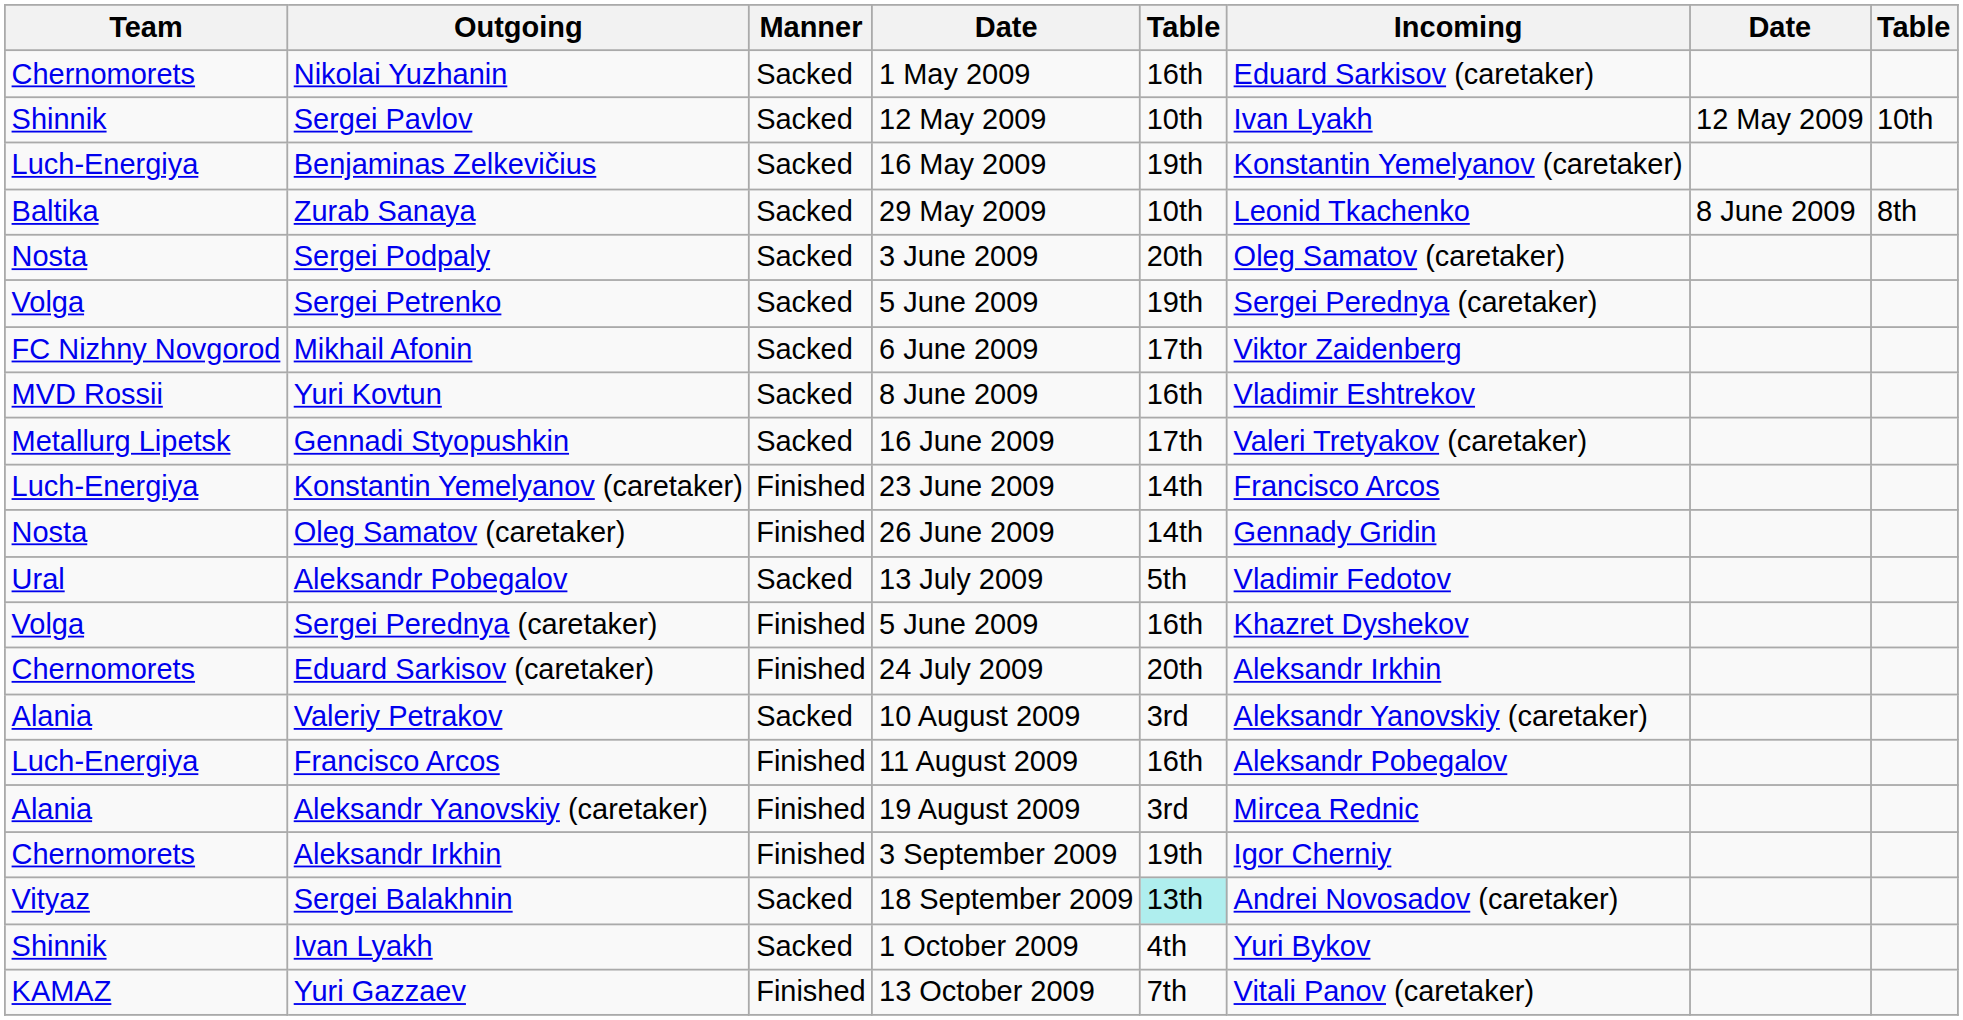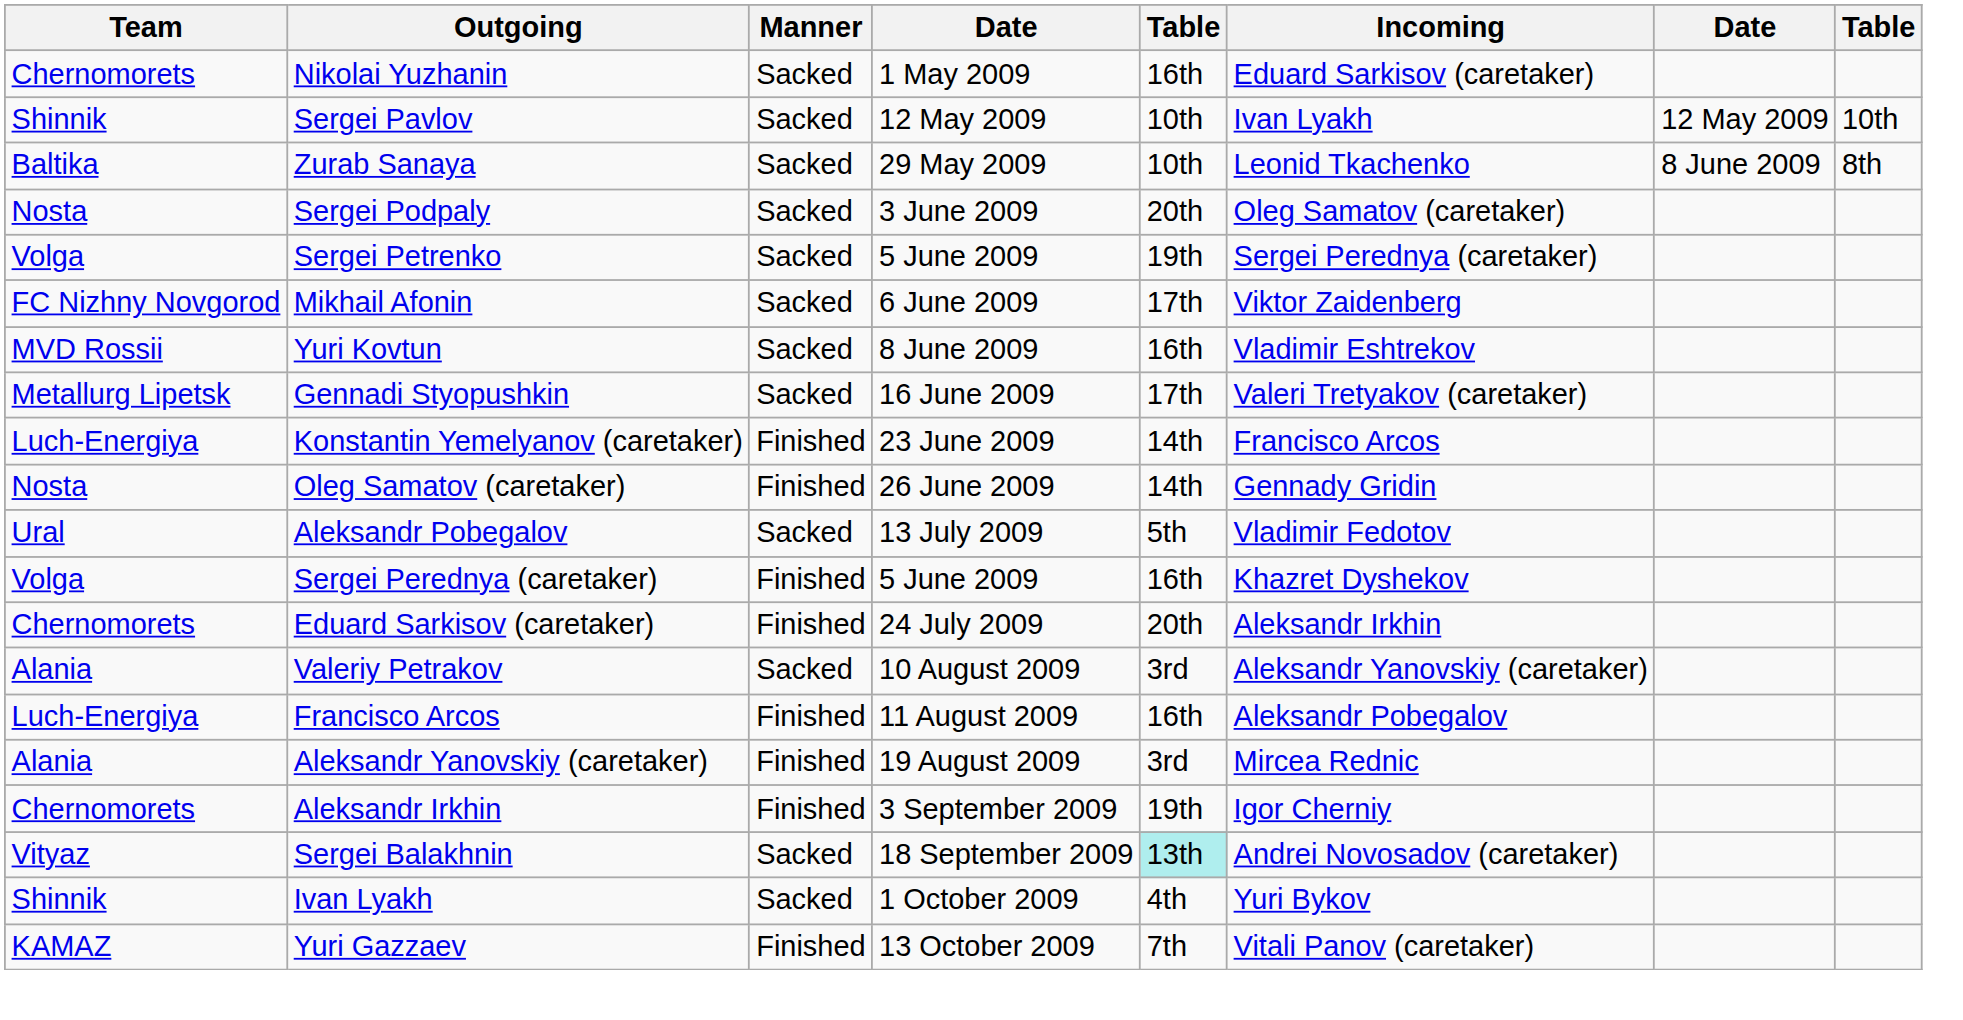- row: Luch-Energiya | Benjaminas Zelkevičius | Sacked | 16 May 2009 | 19th | Konstantin Yemelyanov (caretaker)
